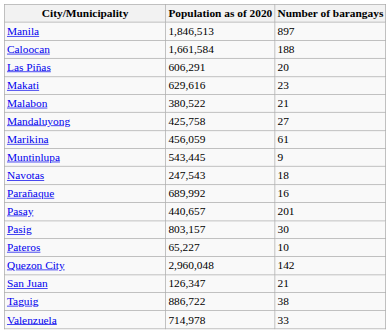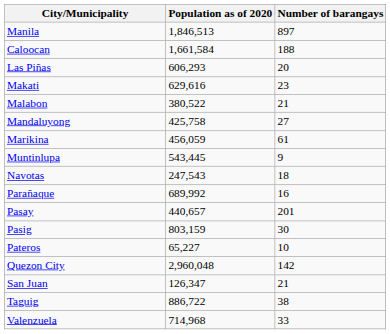Las Piñas | Population as of 2020: 606,291 -> 606,293
Pasig | Population as of 2020: 803,157 -> 803,159
Valenzuela | Population as of 2020: 714,978 -> 714,968
